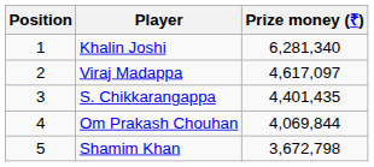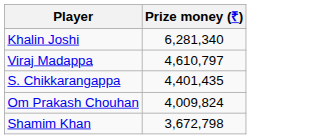- column: Position | 1 | 2 | 3 | 4 | 5
Viraj Madappa | Prize money (₹): 4,617,097 -> 4,610,797
Om Prakash Chouhan | Prize money (₹): 4,069,844 -> 4,009,824
